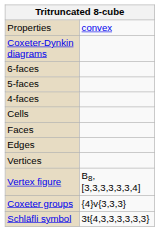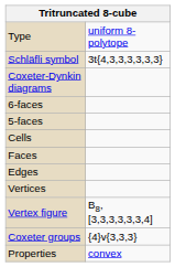+ row: Type | uniform 8-polytope
rows swapped: Schläfli symbol <-> Properties
- row: 4-faces
